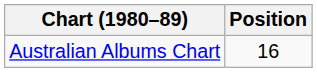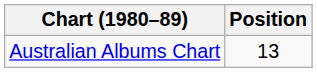Australian Albums Chart | Position: 16 -> 13
